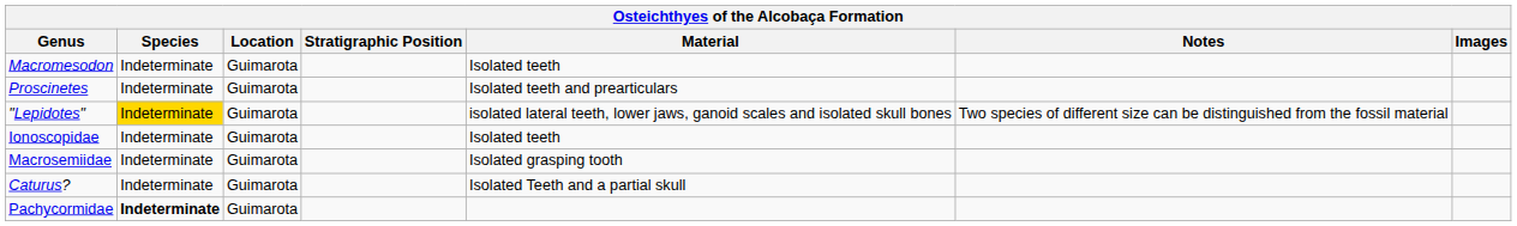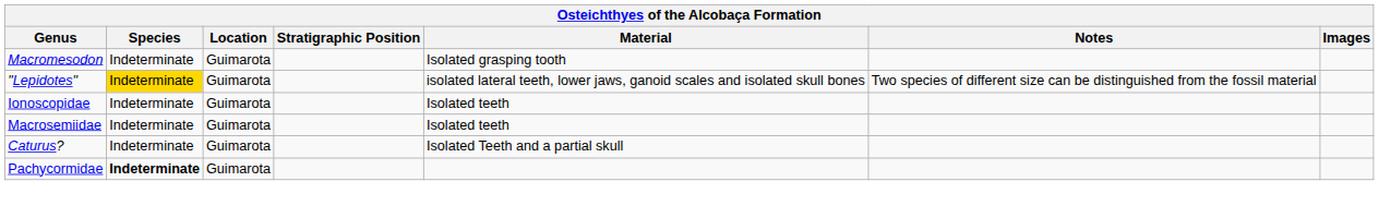Macromesodon | Material: Isolated teeth -> Isolated grasping tooth
- row: Proscinetes | Indeterminate | Guimarota | Isolated teeth and prearticulars
Macrosemiidae | Material: Isolated grasping tooth -> Isolated teeth
